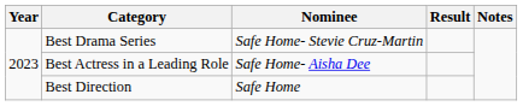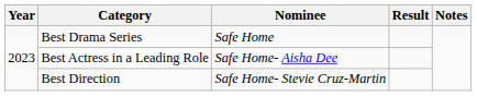Best Drama Series | Nominee: Safe Home- Stevie Cruz-Martin -> Safe Home
Best Direction | Nominee: Safe Home -> Safe Home- Stevie Cruz-Martin
